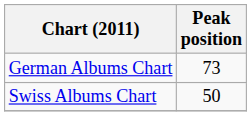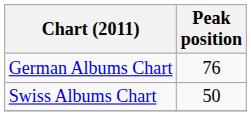German Albums Chart | Peak position: 73 -> 76
